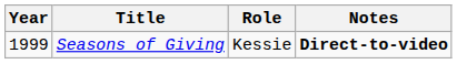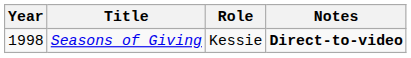Seasons of Giving | Year: 1999 -> 1998
